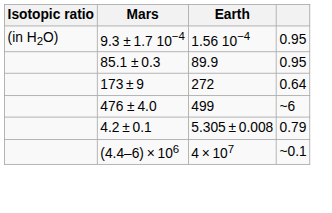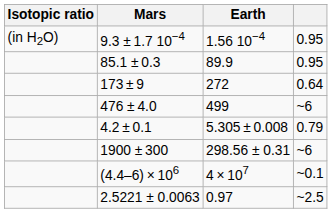+ row: 1900 ± 300 | 298.56 ± 0.31 | ~6
+ row: 2.5221 ± 0.0063 | 0.97 | ~2.5
